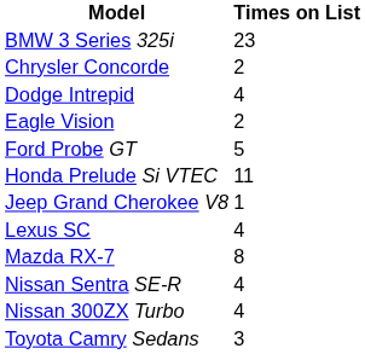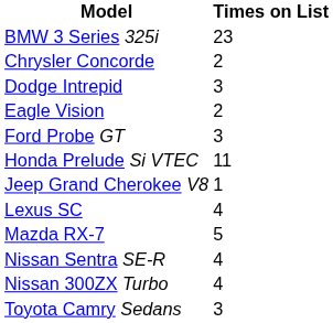Dodge Intrepid | Times on List: 4 -> 3
Ford Probe GT | Times on List: 5 -> 3
Mazda RX-7 | Times on List: 8 -> 5
